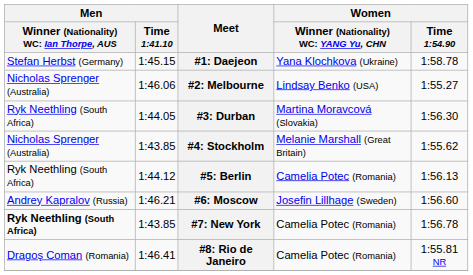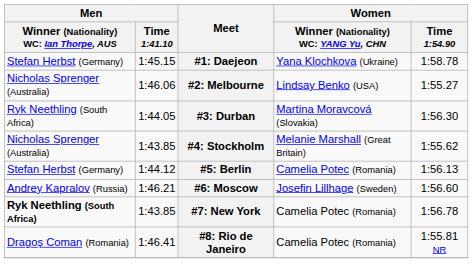#5: Berlin | column 1: Ryk Neethling (South Africa) -> Stefan Herbst (Germany)
